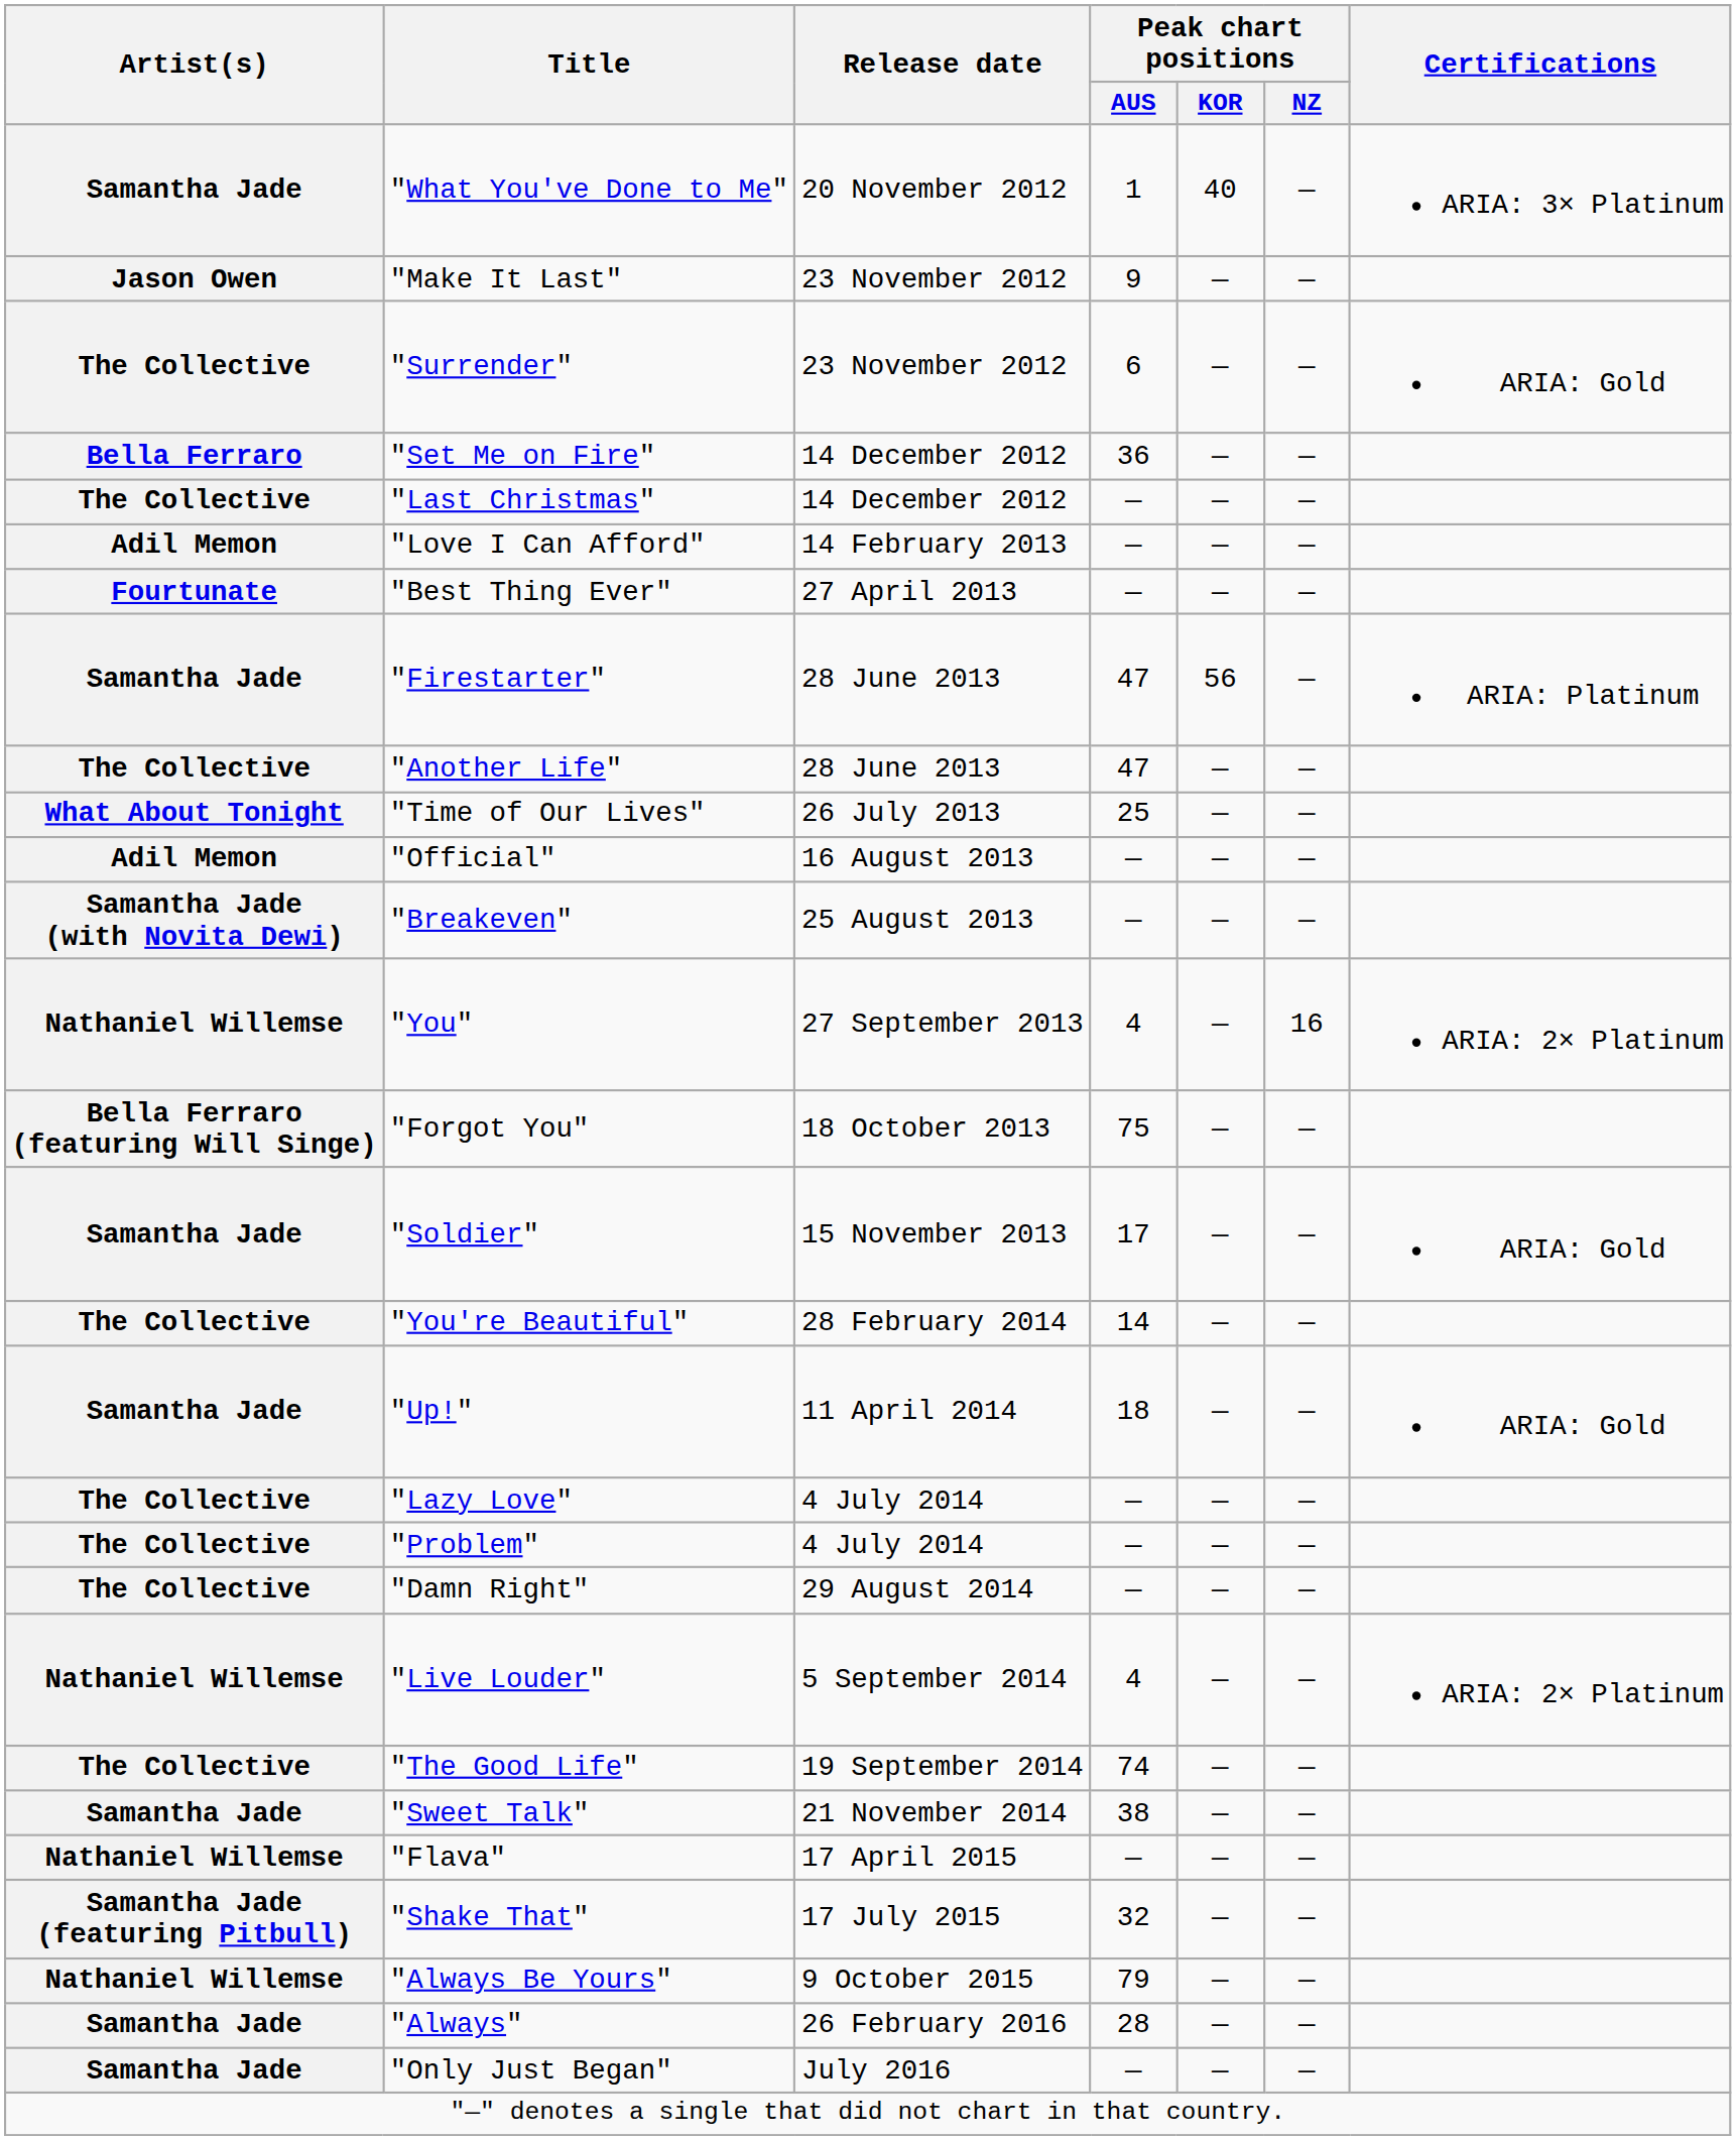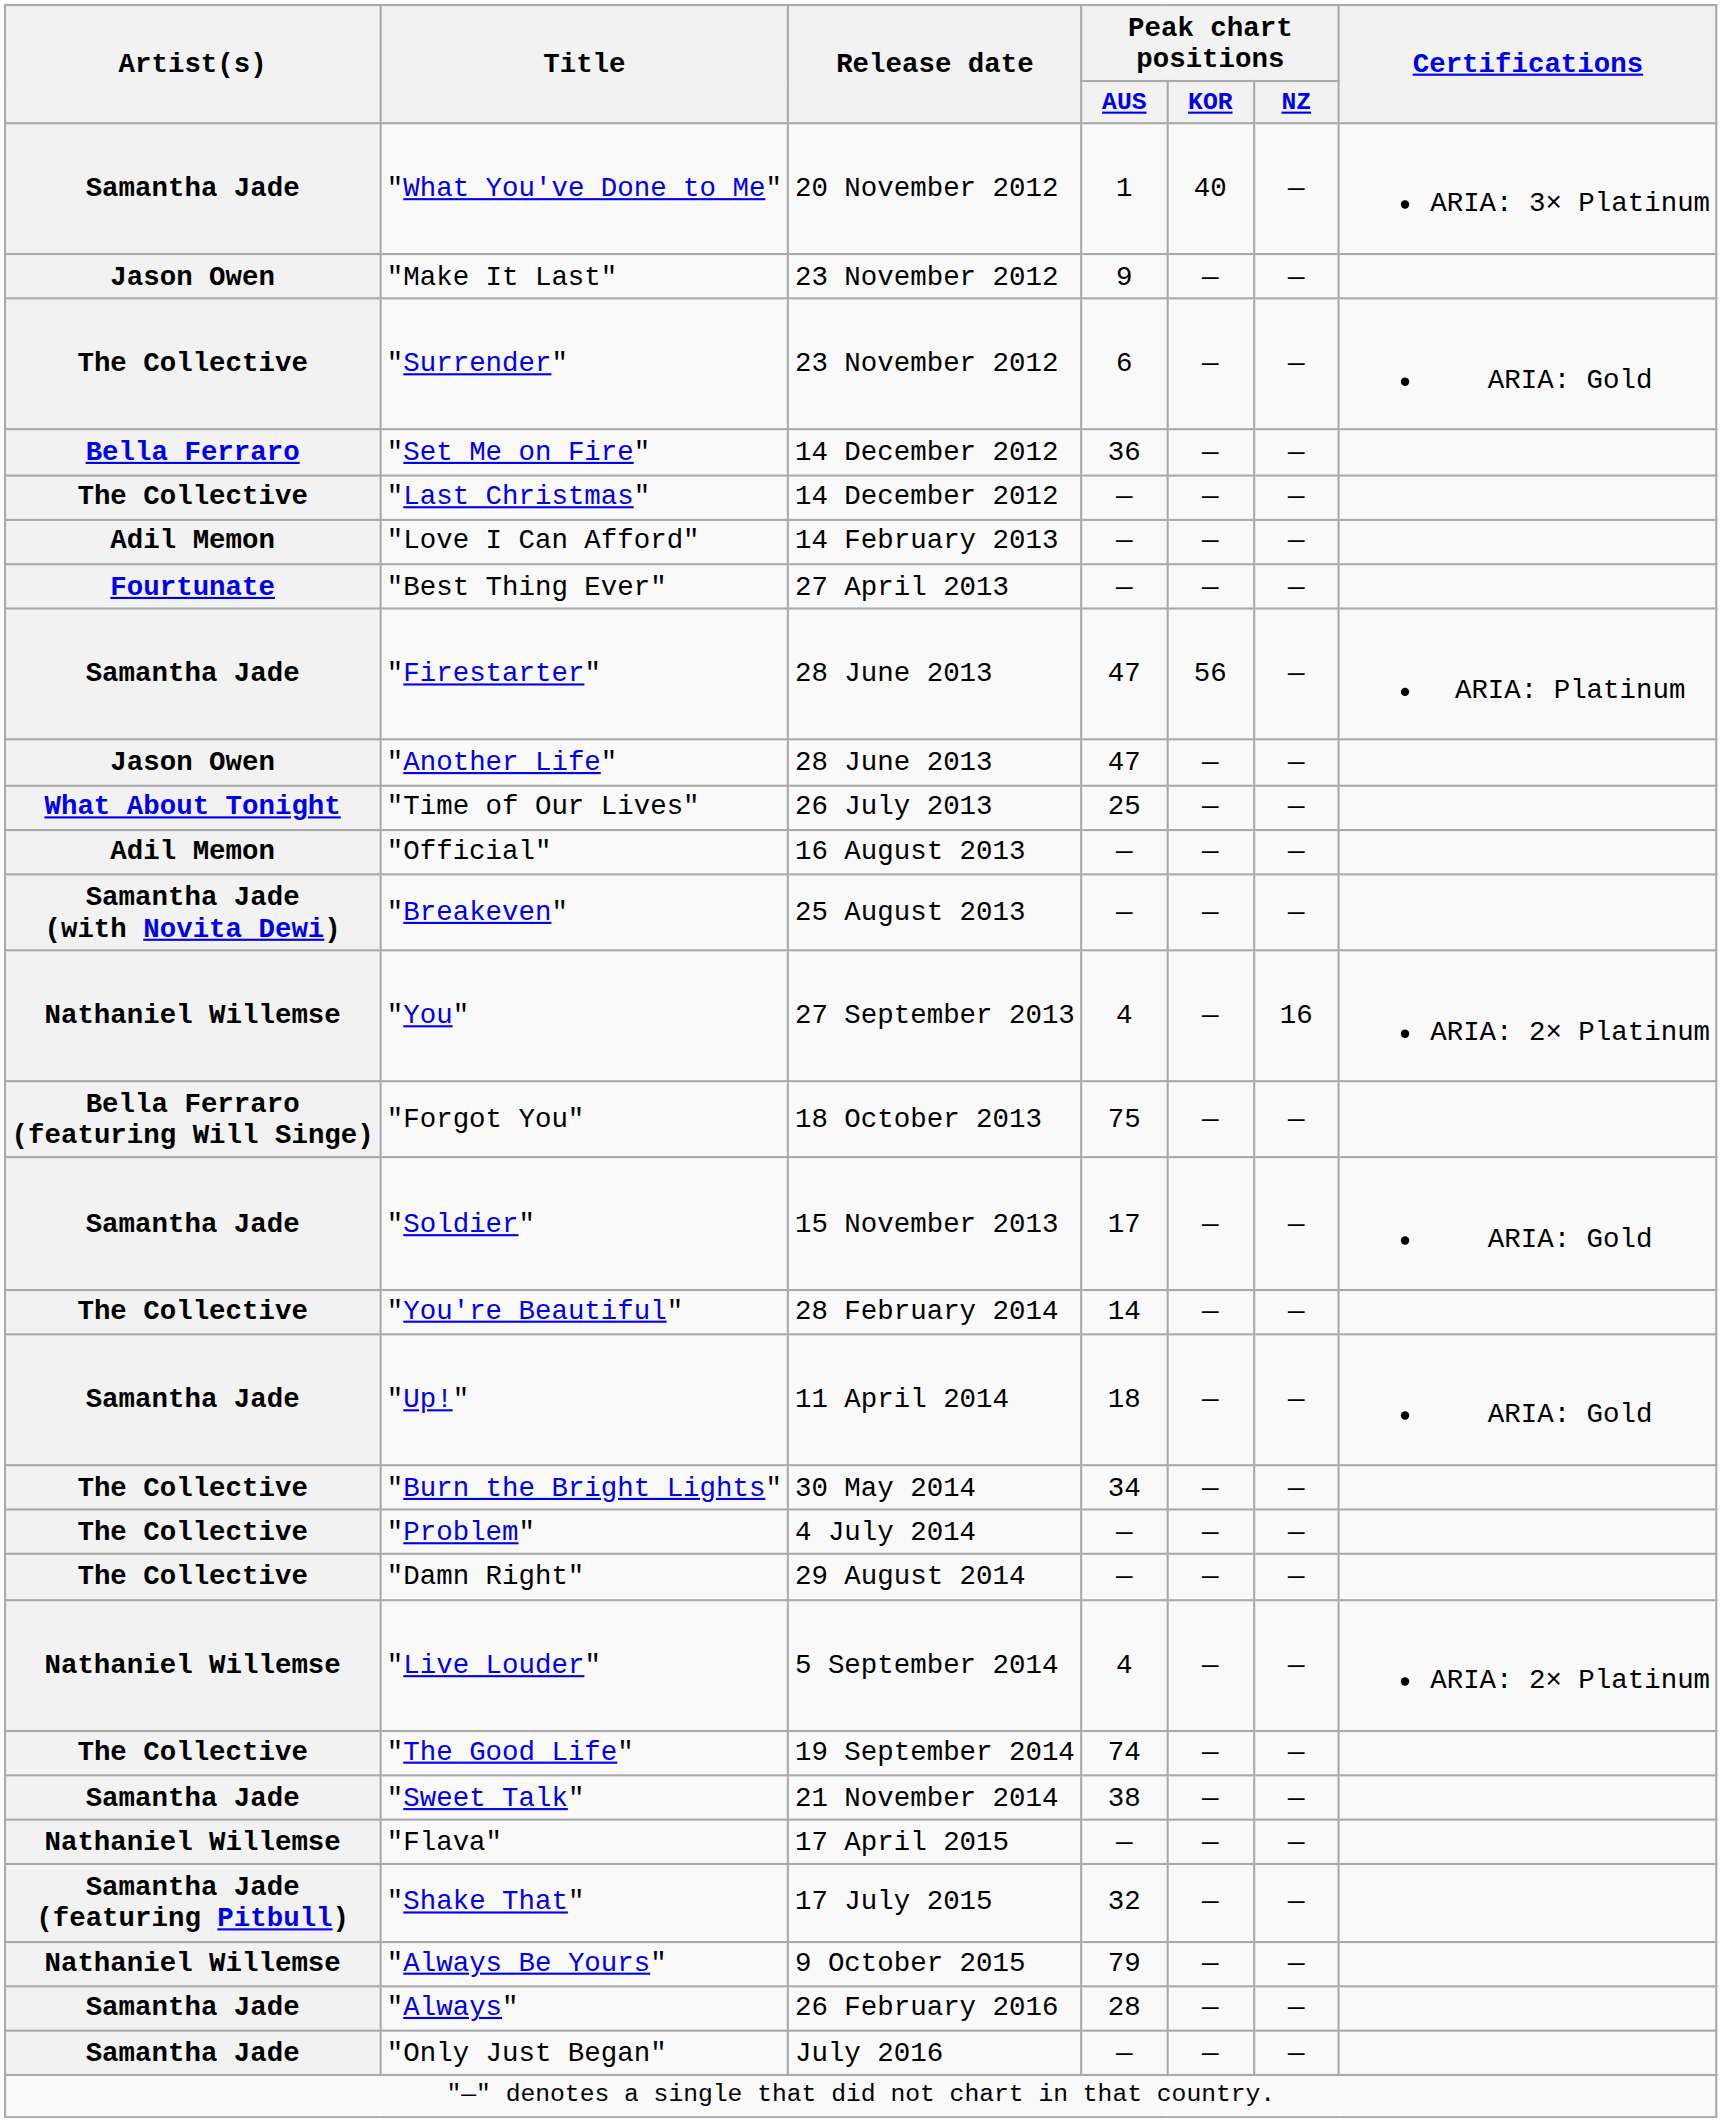"Another Life" | Artist(s): The Collective -> Jason Owen
+ row: The Collective | "Burn the Bright Lights" | 30 May 2014 | 34 | — | —
- row: The Collective | "Lazy Love" | 4 July 2014 | — | — | —
